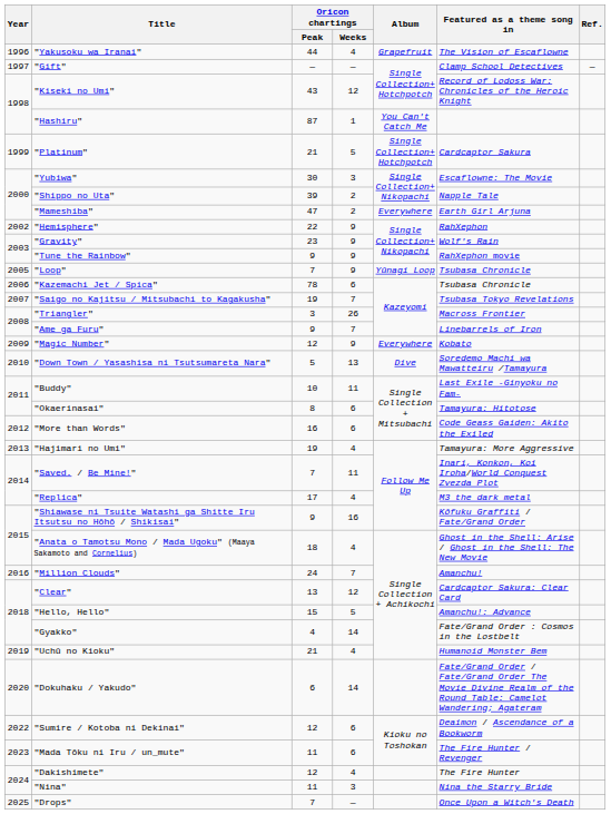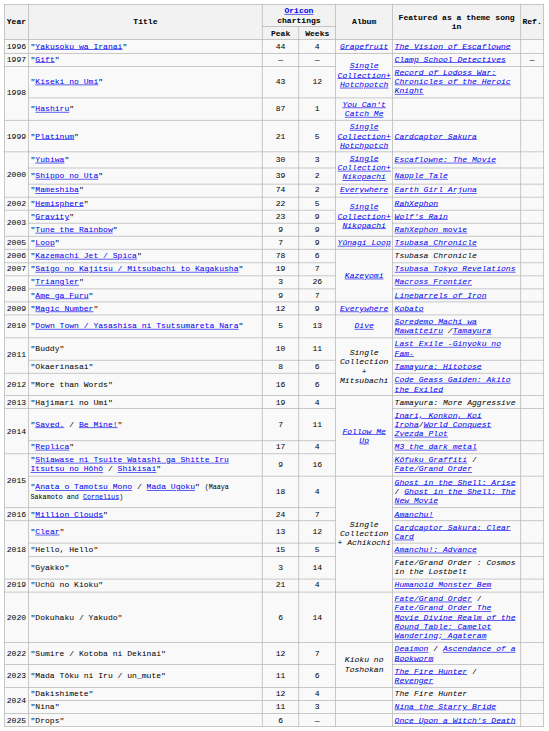"Mameshiba" | Oricon chartings / Peak: 47 -> 74
"Hemisphere" | Oricon chartings / Weeks: 9 -> 5
"Gyakko" | Oricon chartings / Peak: 4 -> 3
"Sumire / Kotoba ni Dekinai" | Oricon chartings / Weeks: 6 -> 7
"Drops" | Oricon chartings / Peak: 7 -> 6
